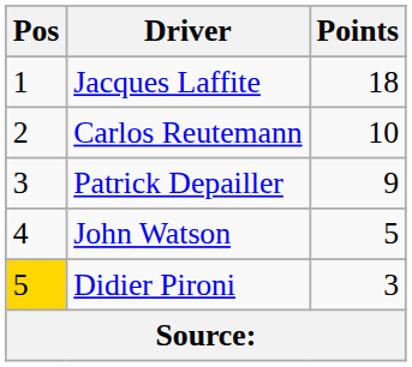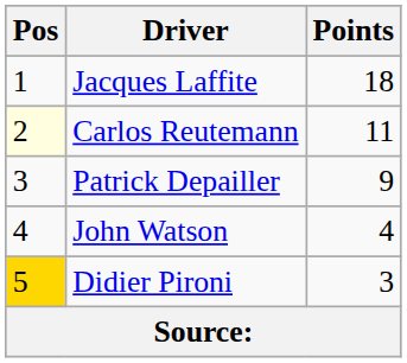Carlos Reutemann | Pos: no background -> lightyellow background
Carlos Reutemann | Points: 10 -> 11
John Watson | Points: 5 -> 4
